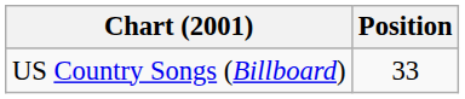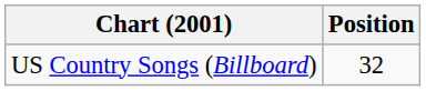US Country Songs (Billboard) | Position: 33 -> 32
